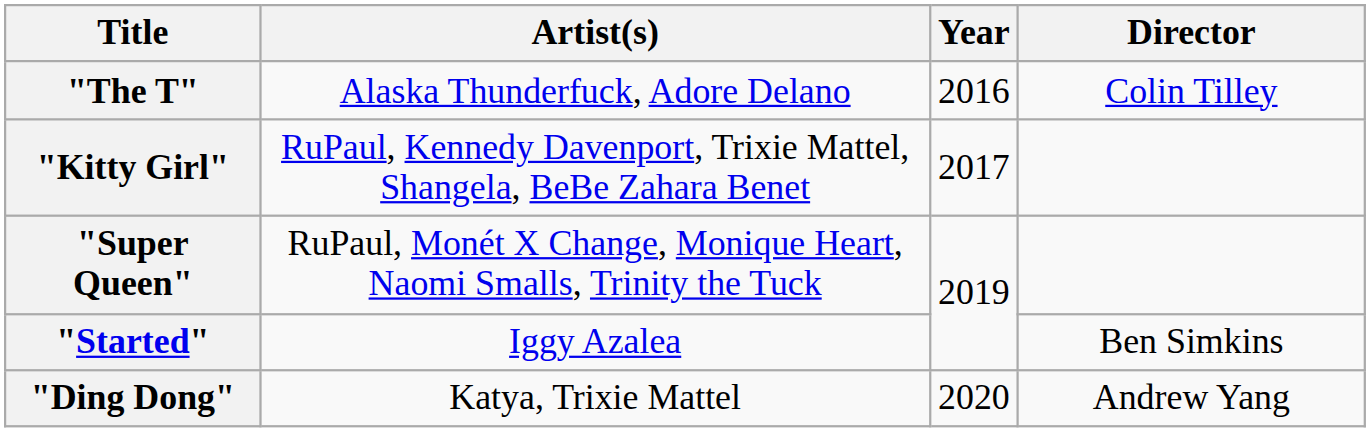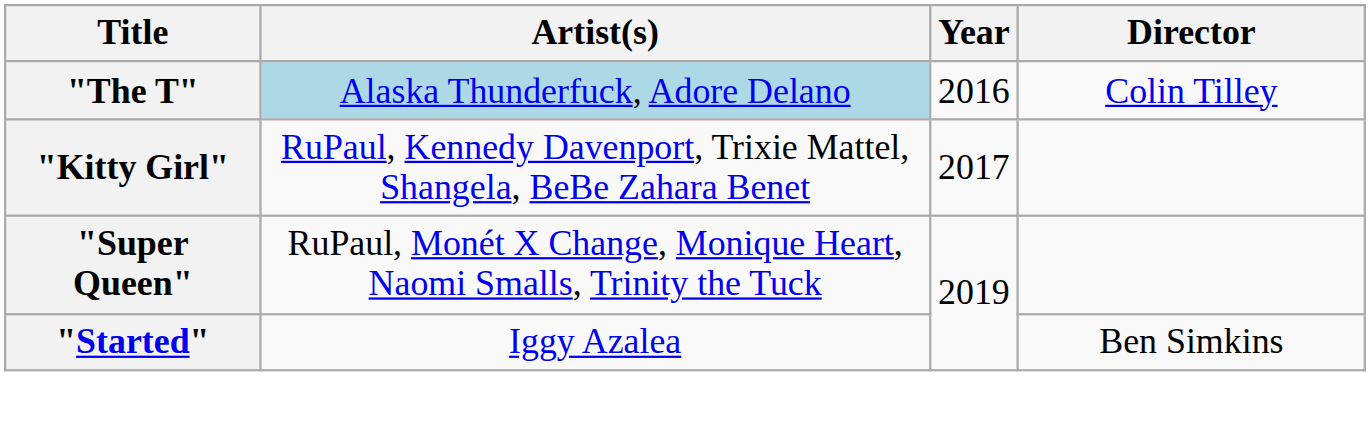"The T" | Artist(s): no background -> lightblue background
- row: "Ding Dong" | Katya, Trixie Mattel | 2020 | Andrew Yang
